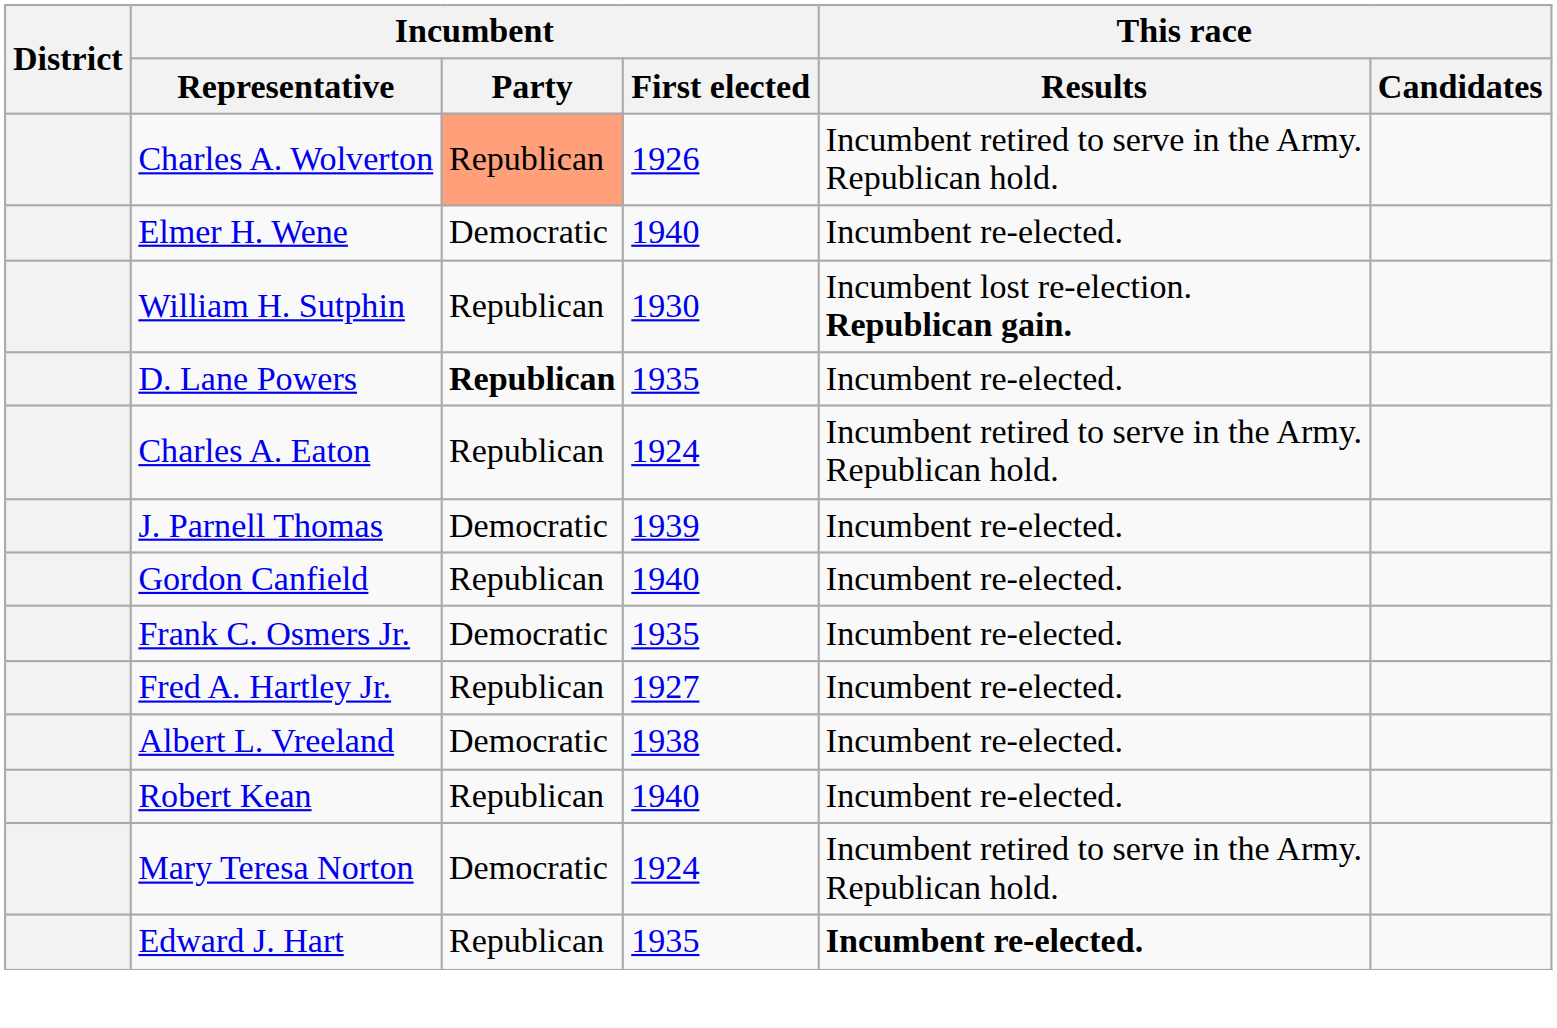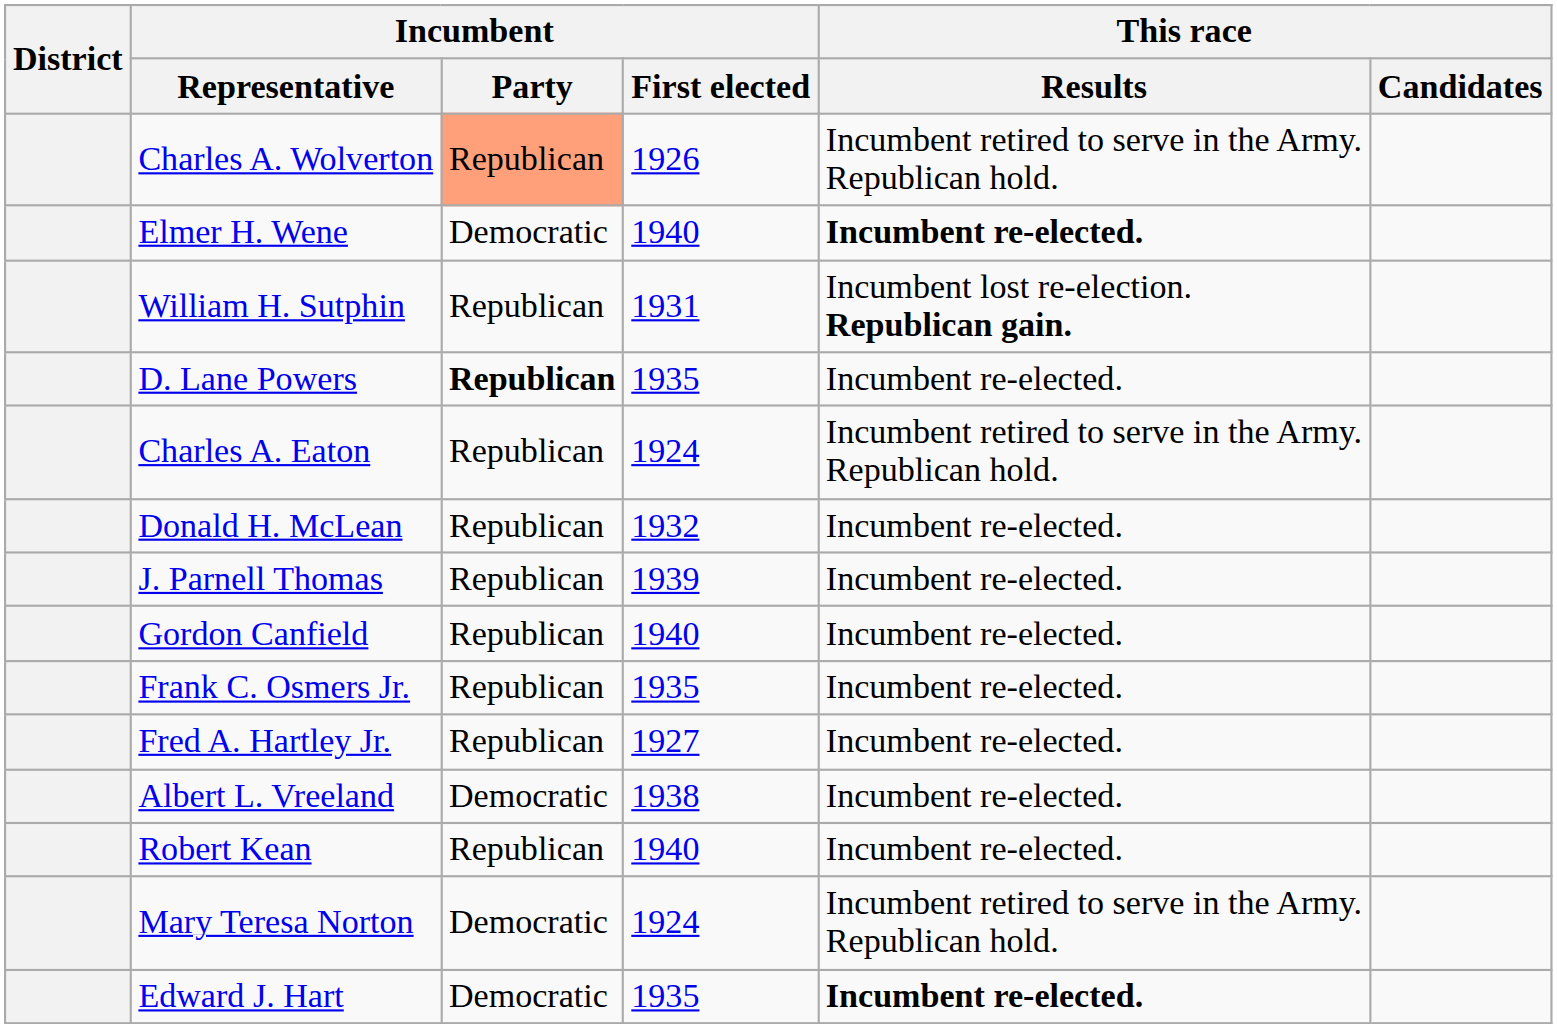Elmer H. Wene | This race / Results: normal -> bold
William H. Sutphin | Incumbent / First elected: 1930 -> 1931
+ row: Donald H. McLean | Republican | 1932 | Incumbent re-elected.
J. Parnell Thomas | Incumbent / Party: Democratic -> Republican
Frank C. Osmers Jr. | Incumbent / Party: Democratic -> Republican
Edward J. Hart | Incumbent / Party: Republican -> Democratic
